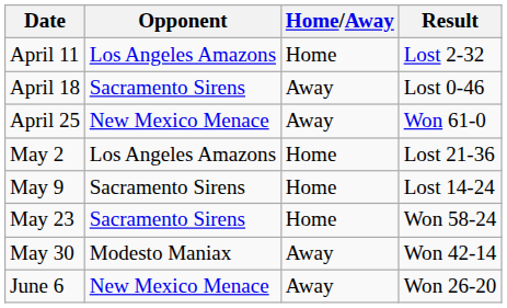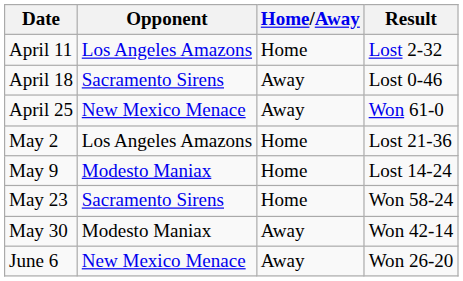May 9 | Opponent: Sacramento Sirens -> Modesto Maniax
